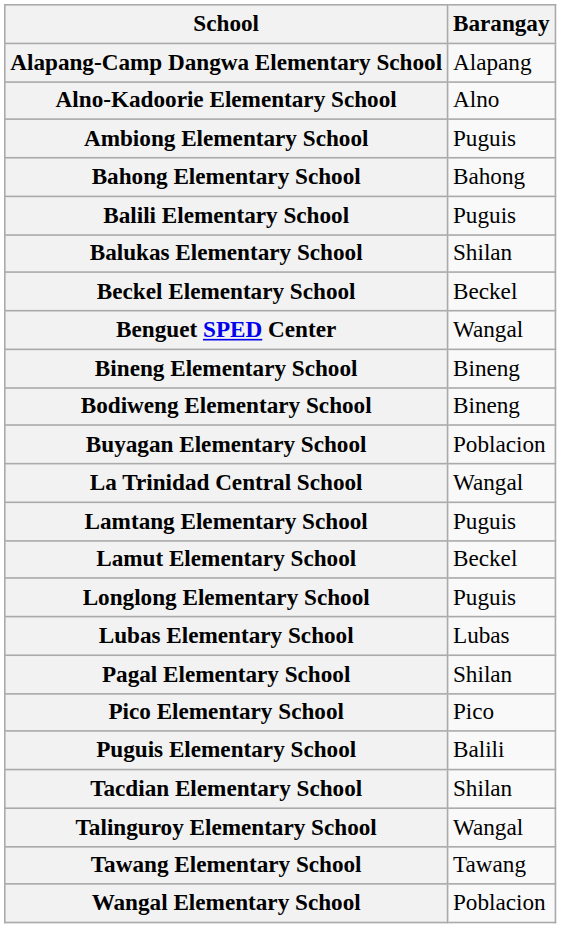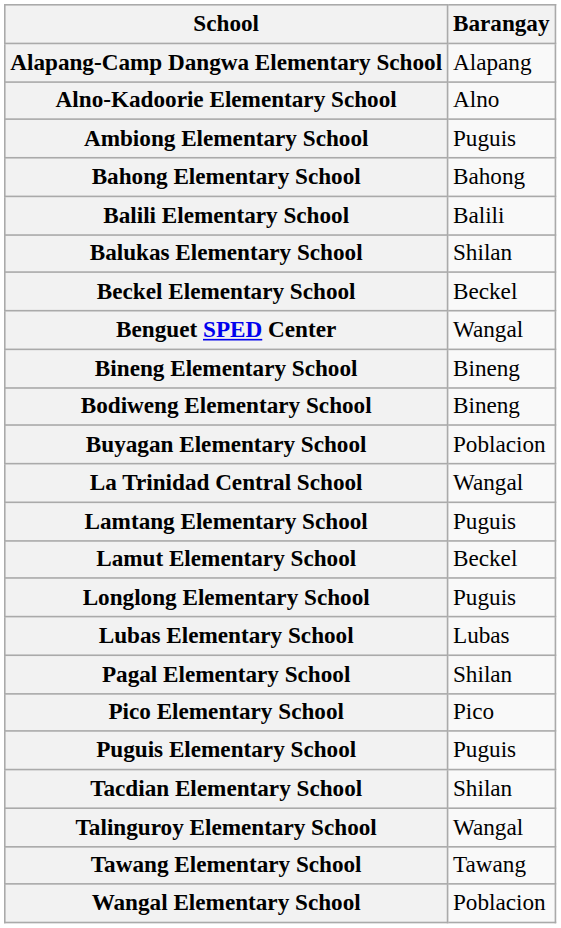Balili Elementary School | Barangay: Puguis -> Balili
Puguis Elementary School | Barangay: Balili -> Puguis
